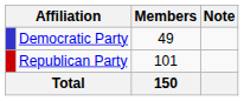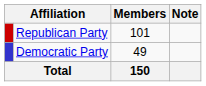rows swapped: Republican Party <-> Democratic Party
